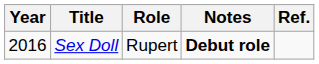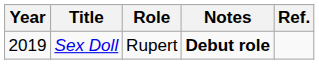Sex Doll | Year: 2016 -> 2019
